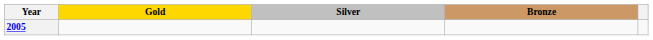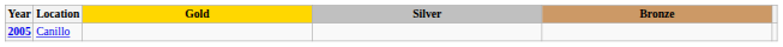+ column: Location | Canillo
